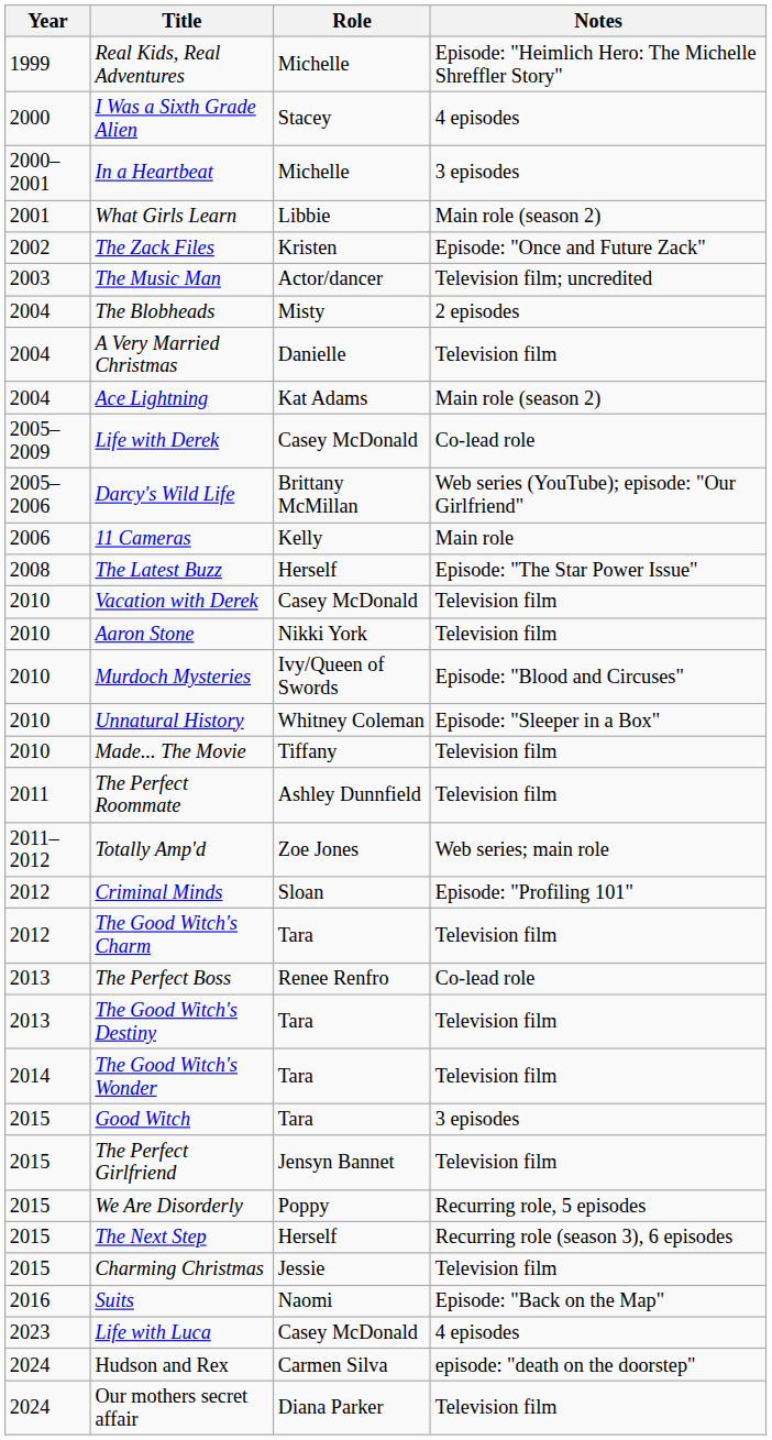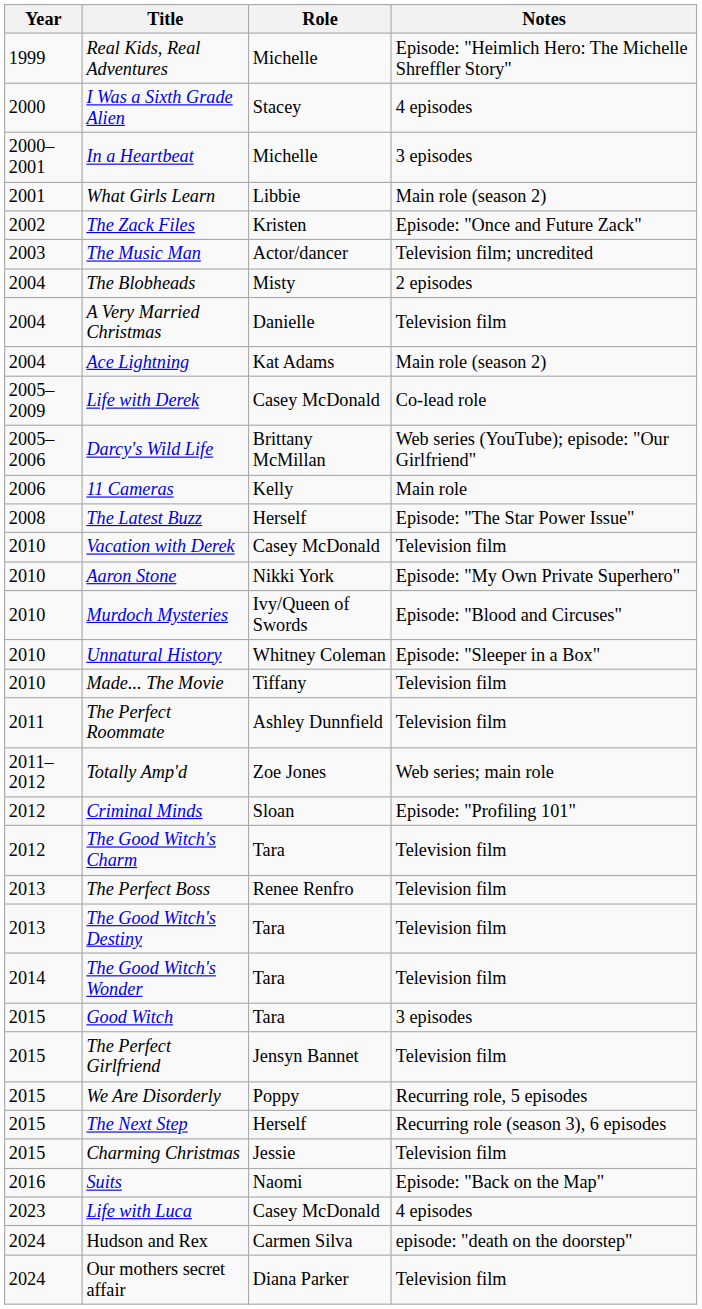Aaron Stone | Notes: Television film -> Episode: "My Own Private Superhero"
The Perfect Boss | Notes: Co-lead role -> Television film
